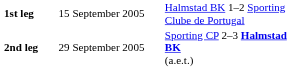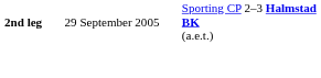- row: 1st leg | 15 September 2005 | Halmstad BK 1–2 Sporting Clube de Portugal
